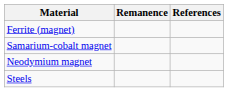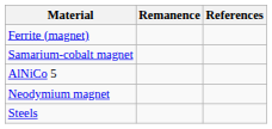+ row: AlNiCo 5
